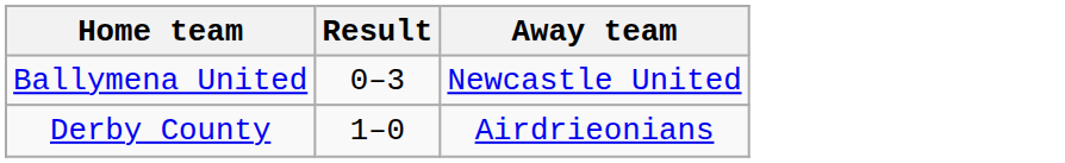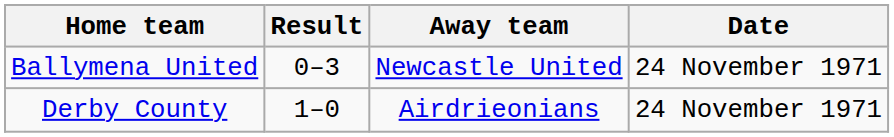+ column: Date | 24 November 1971 | 24 November 1971
